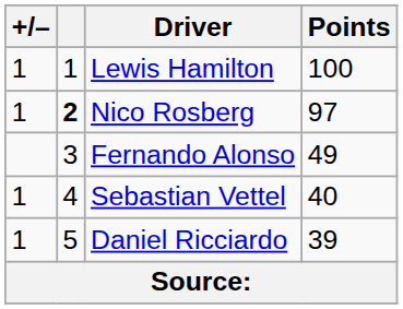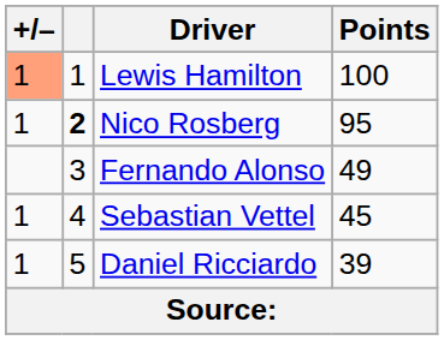Lewis Hamilton | +/–: no background -> lightsalmon background
Nico Rosberg | Points: 97 -> 95
Sebastian Vettel | Points: 40 -> 45
